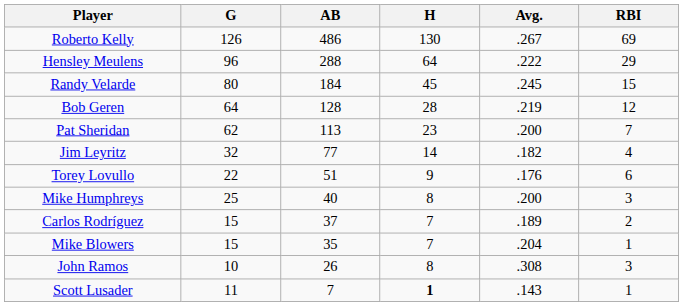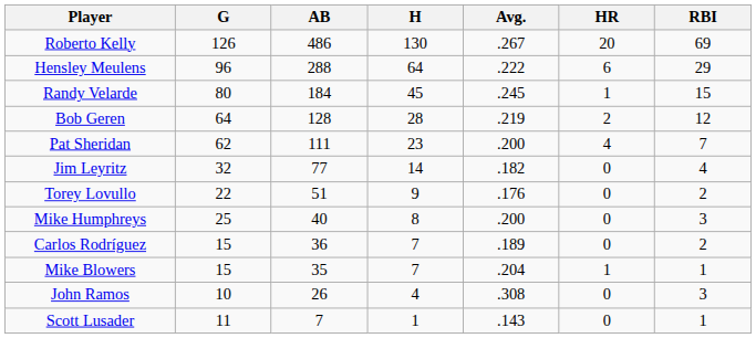+ column: HR | 20 | 6 | 1 | 2 | 4 | 0 | 0 | 0 | 0 | 1 | 0 | 0
Pat Sheridan | AB: 113 -> 111
Torey Lovullo | RBI: 6 -> 2
Carlos Rodríguez | AB: 37 -> 36
John Ramos | H: 8 -> 4
Scott Lusader | H: bold -> normal
